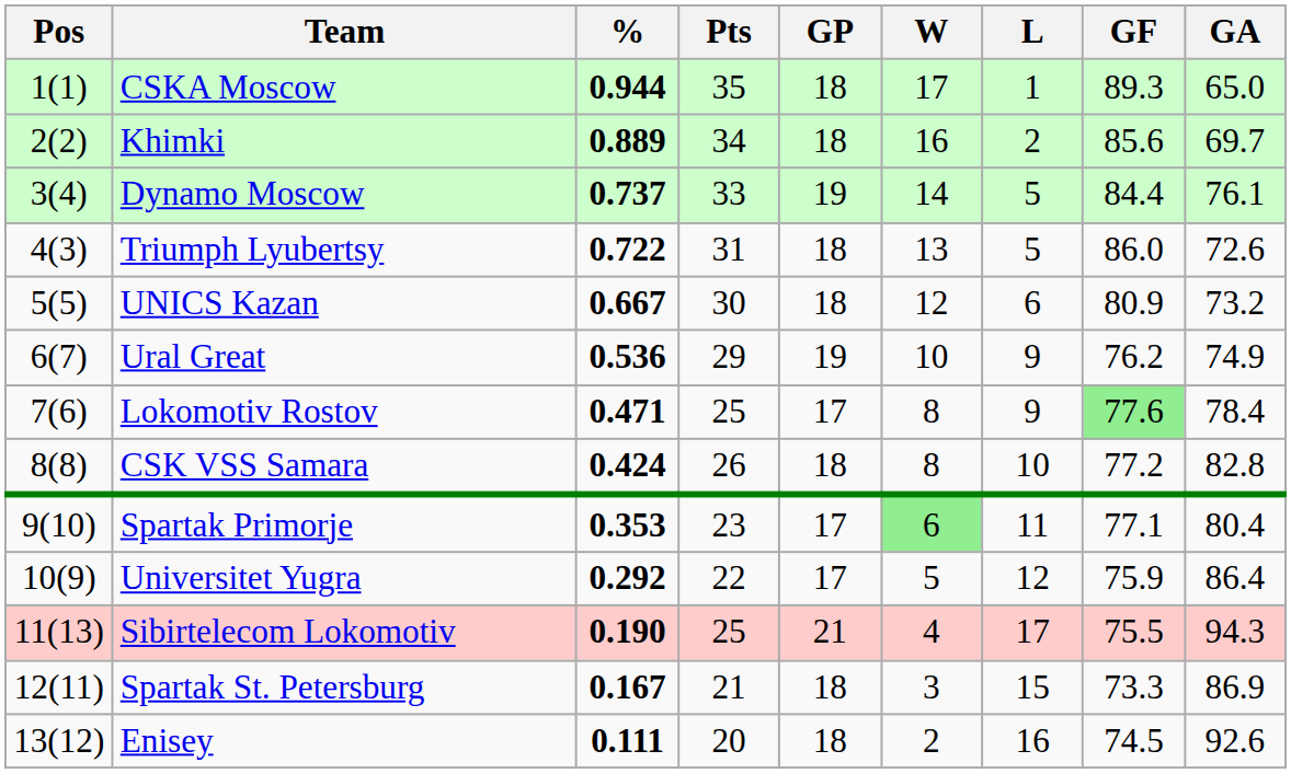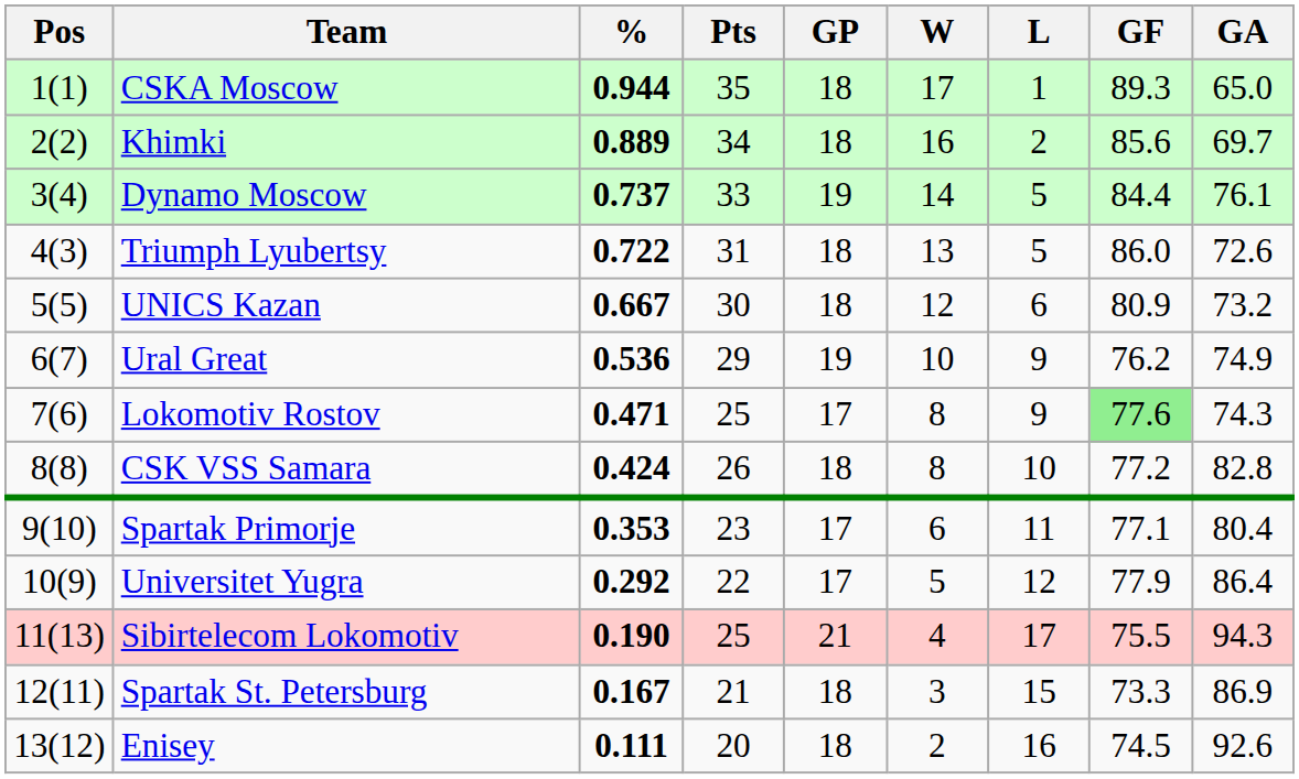Lokomotiv Rostov | GA: 78.4 -> 74.3
Spartak Primorje | W: lightgreen background -> no background
Universitet Yugra | GF: 75.9 -> 77.9
